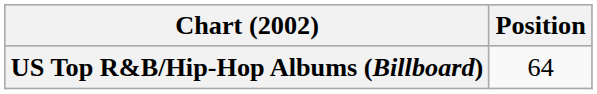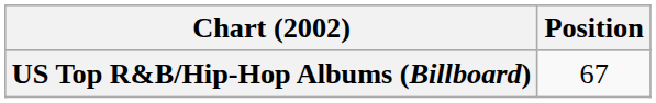US Top R&B/Hip-Hop Albums (Billboard) | Position: 64 -> 67
